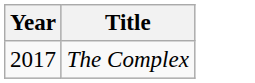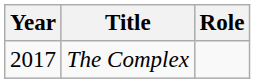+ column: Role
